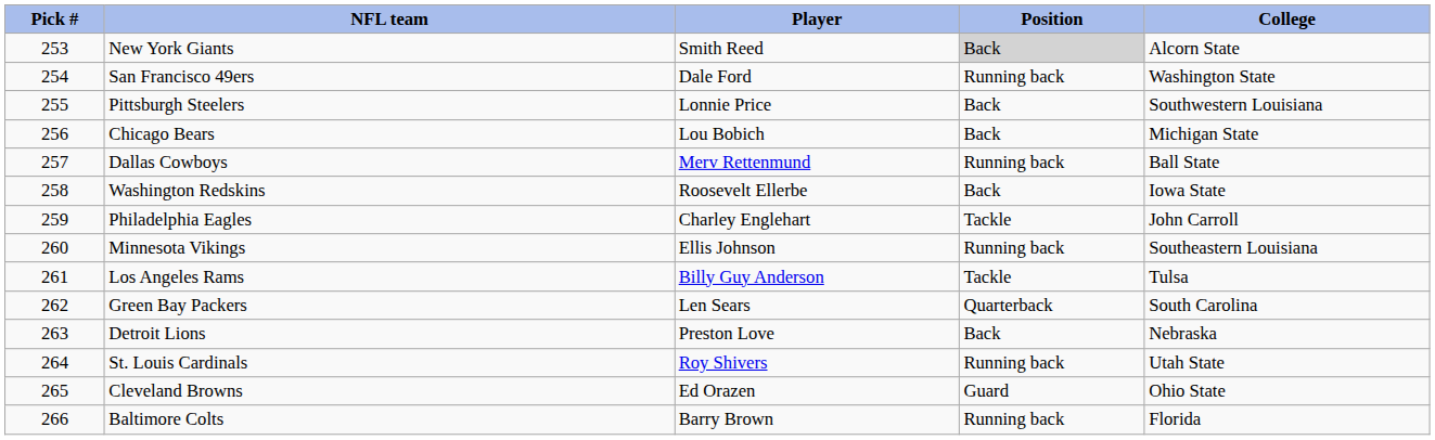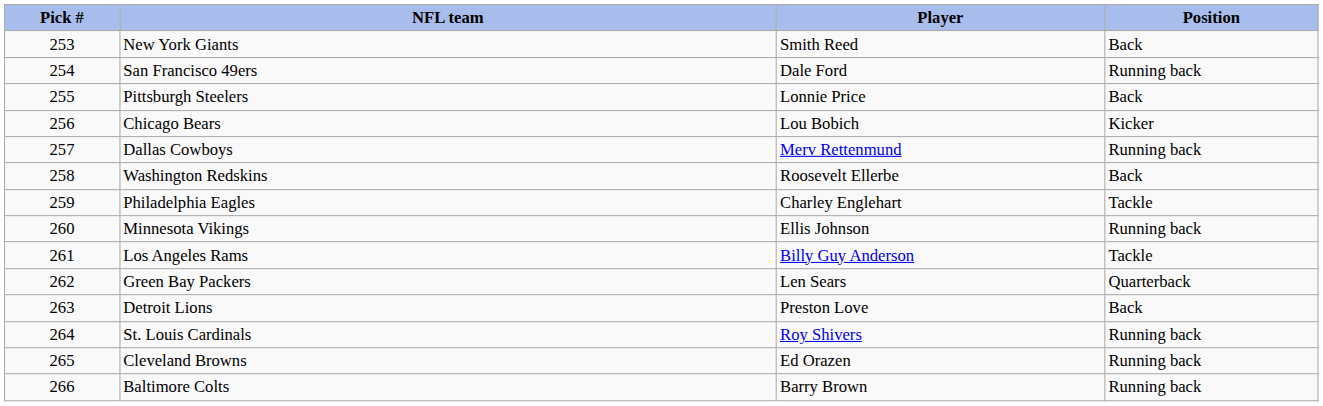- column: College | Alcorn State | Washington State | Southwestern Louisiana | Michigan State | Ball State | Iowa State | John Carroll | Southeastern Louisiana | Tulsa | South Carolina | Nebraska | Utah State | Ohio State | Florida
New York Giants | Position: lightgrey background -> no background
Chicago Bears | Position: Back -> Kicker
Cleveland Browns | Position: Guard -> Running back
